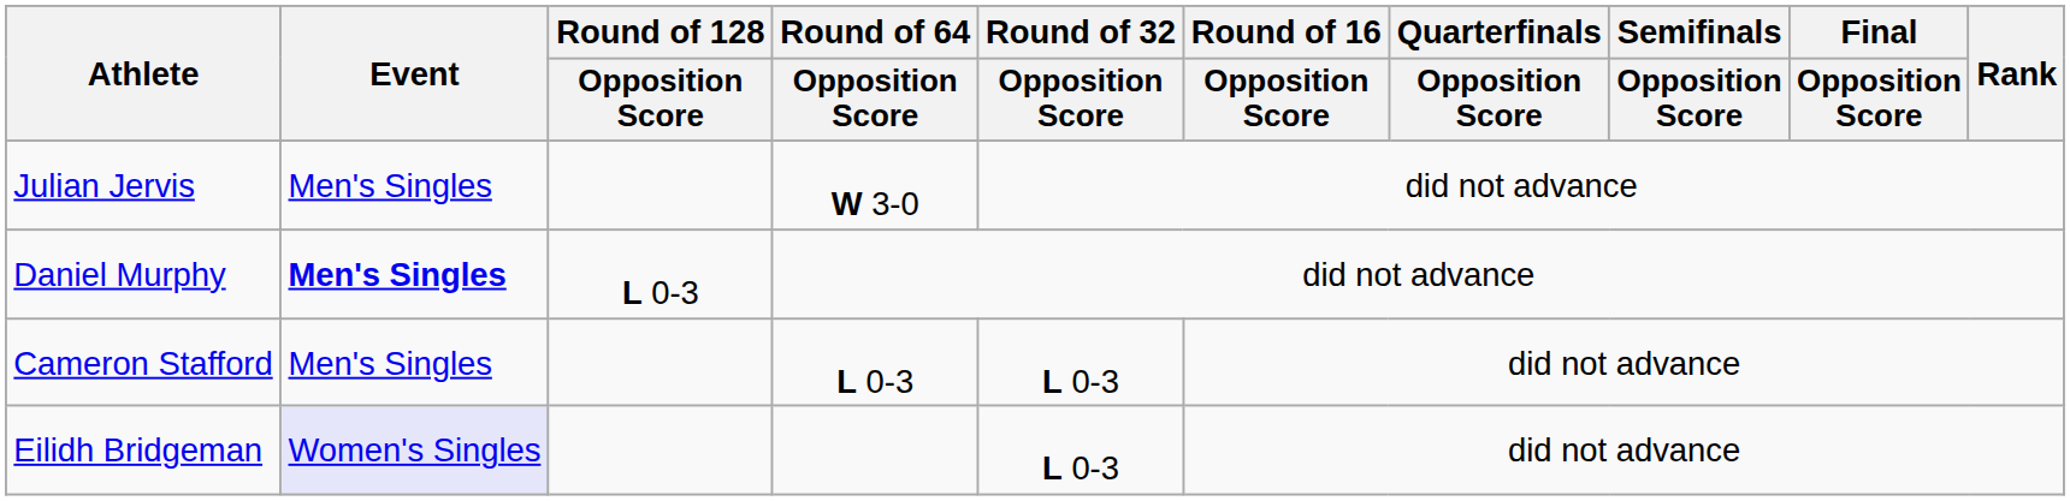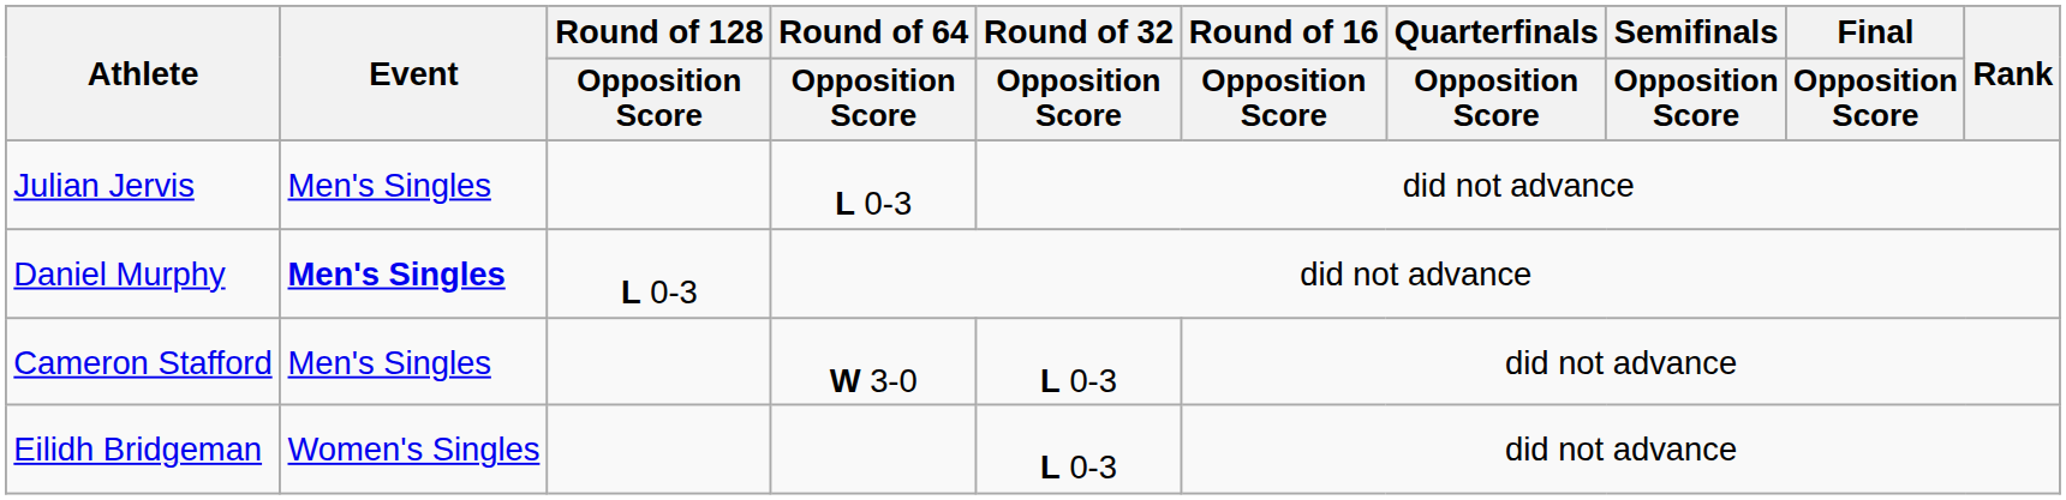Julian Jervis | Round of 64 / Opposition Score: W 3-0 -> L 0-3
Cameron Stafford | Round of 64 / Opposition Score: L 0-3 -> W 3-0
Eilidh Bridgeman | Event: lavender background -> no background
